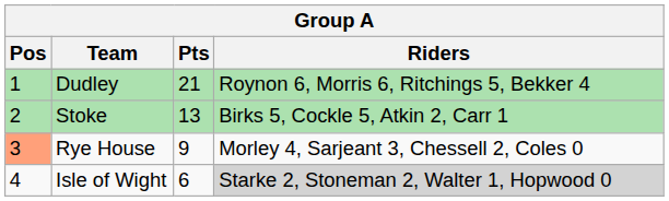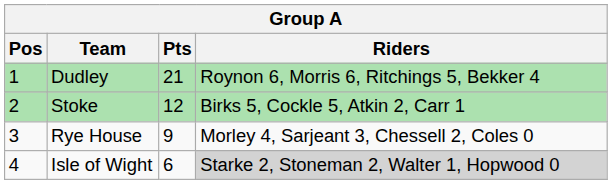Stoke | Pts: 13 -> 12
Rye House | Pos: lightsalmon background -> no background
